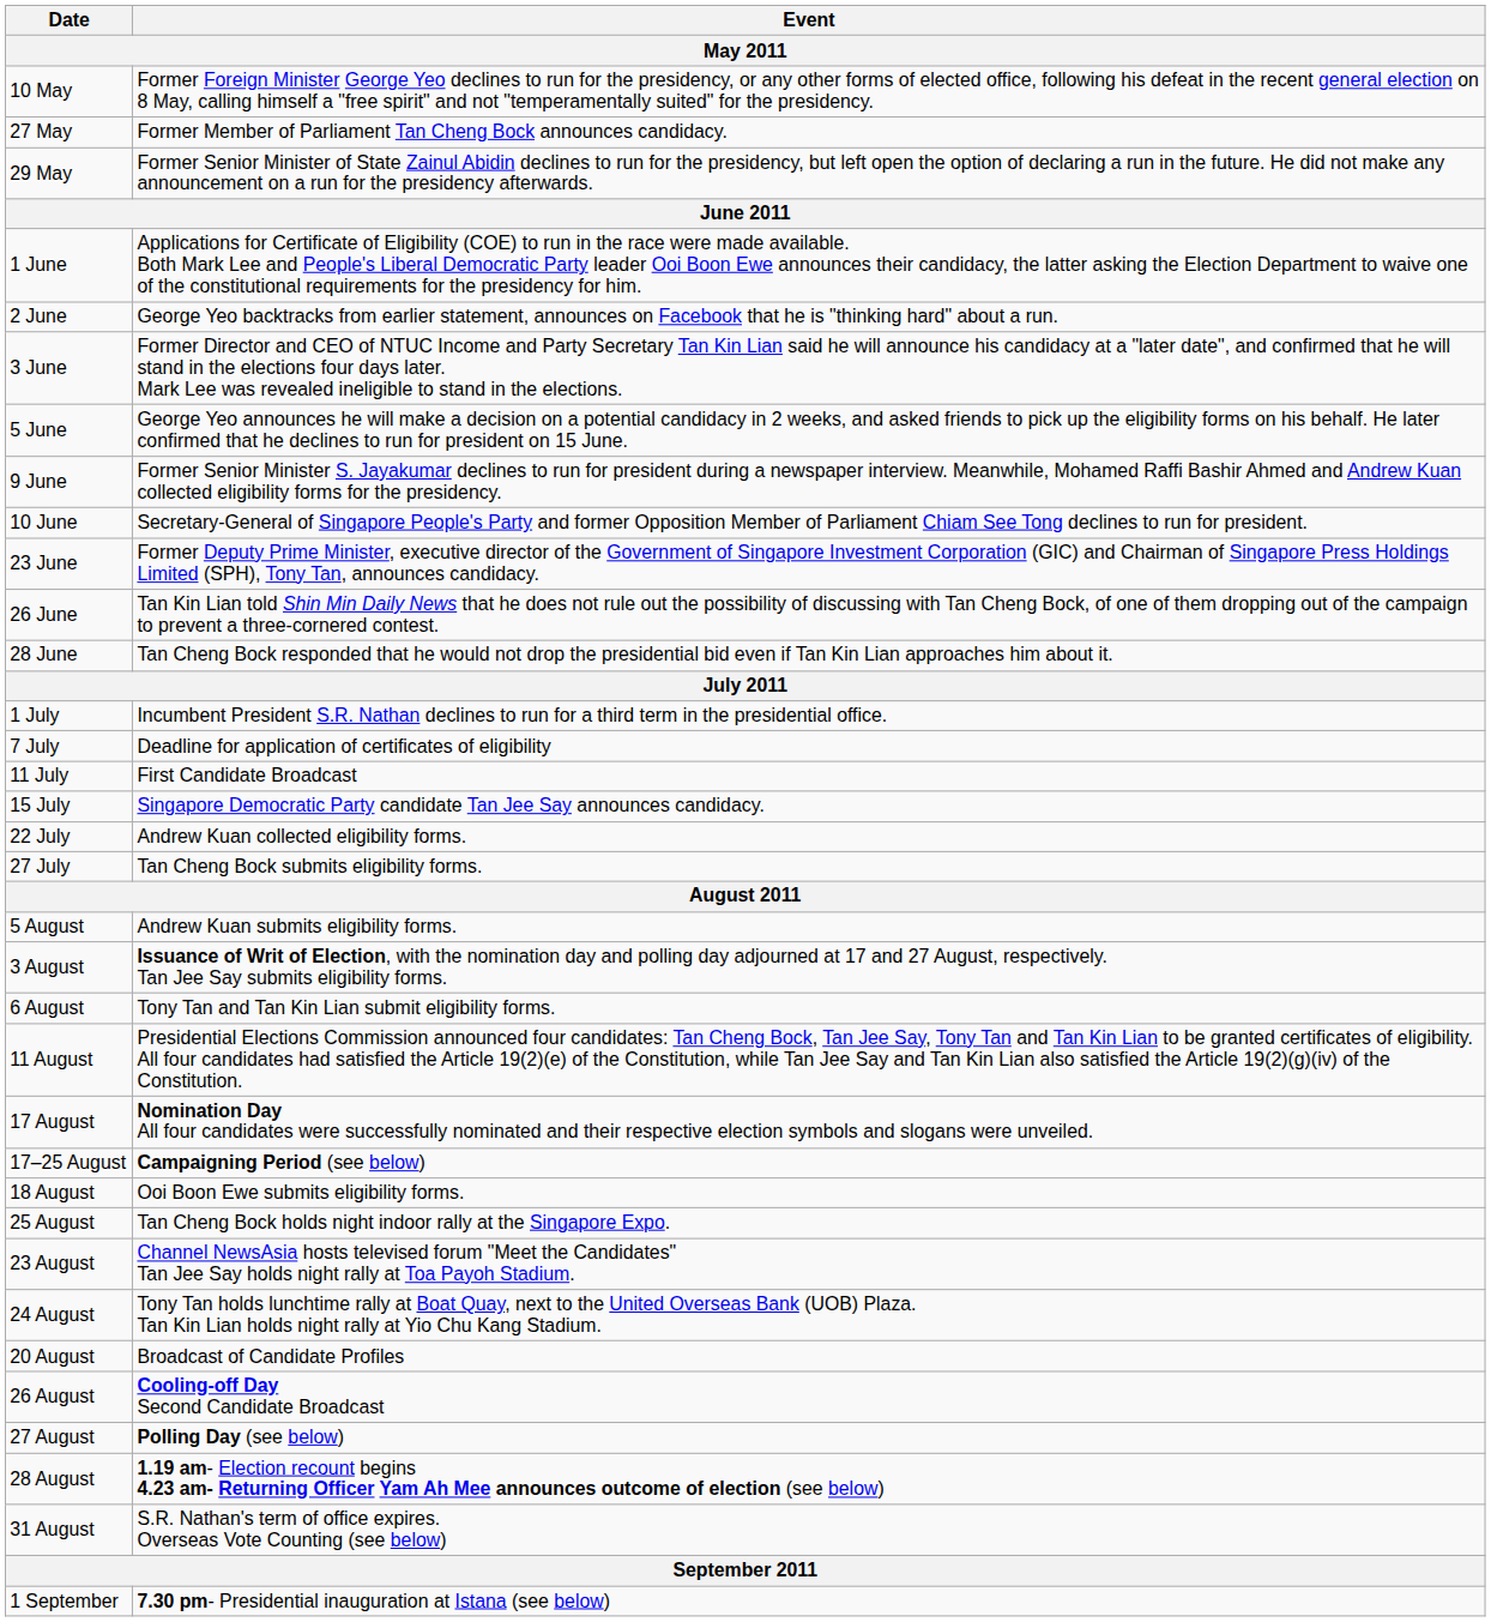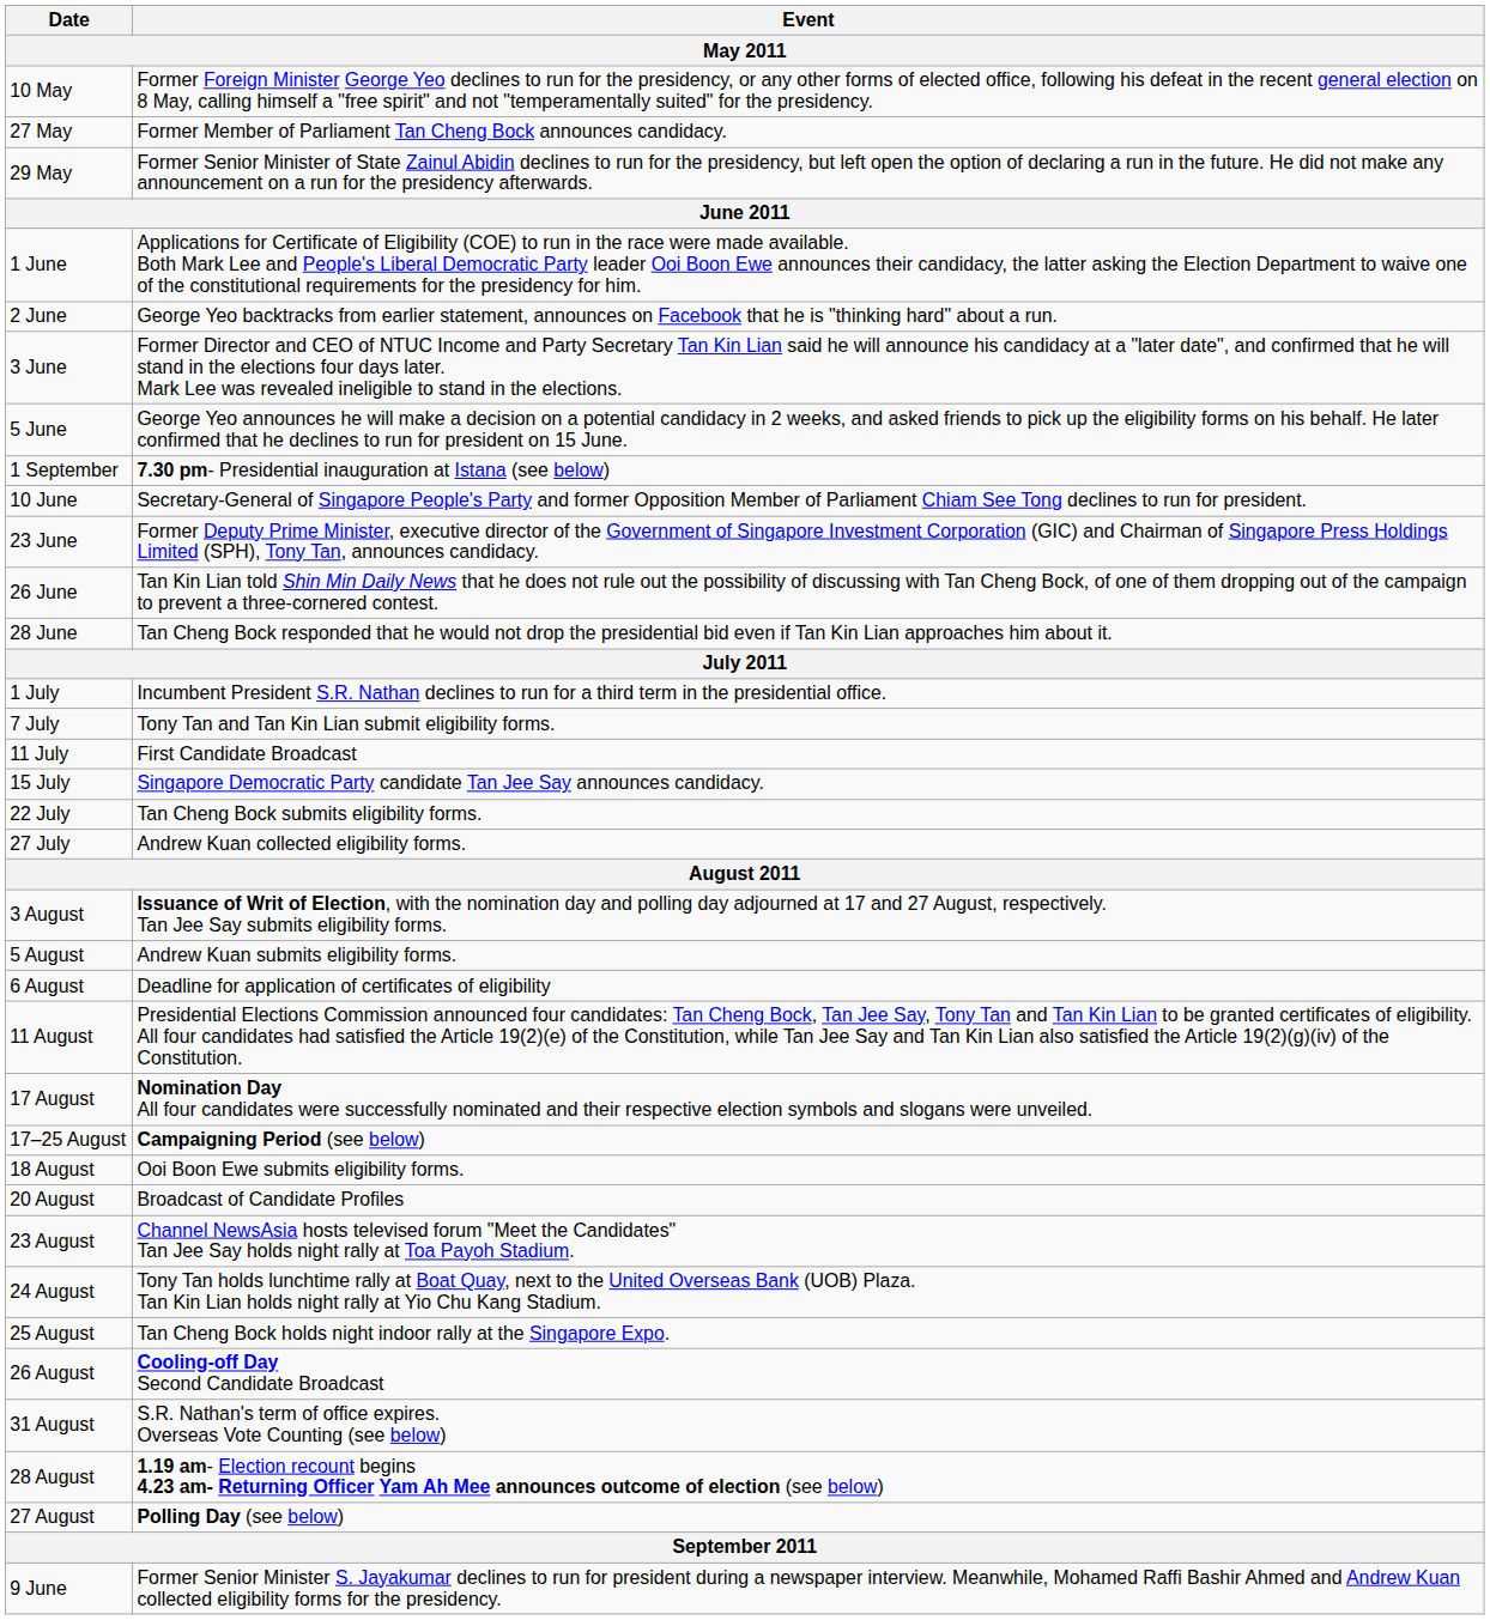rows swapped: 9 June <-> 1 September
7 July | Event: Deadline for application of certificates of eligibility -> Tony Tan and Tan Kin Lian submit eligibility forms.
22 July | Event: Andrew Kuan collected eligibility forms. -> Tan Cheng Bock submits eligibility forms.
27 July | Event: Tan Cheng Bock submits eligibility forms. -> Andrew Kuan collected eligibility forms.
rows swapped: 3 August <-> 5 August
6 August | Event: Tony Tan and Tan Kin Lian submit eligibility forms. -> Deadline for application of certificates of eligibility
rows swapped: 20 August <-> 25 August
rows swapped: 27 August <-> 31 August
